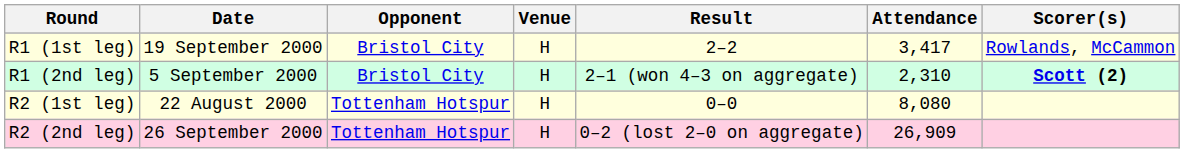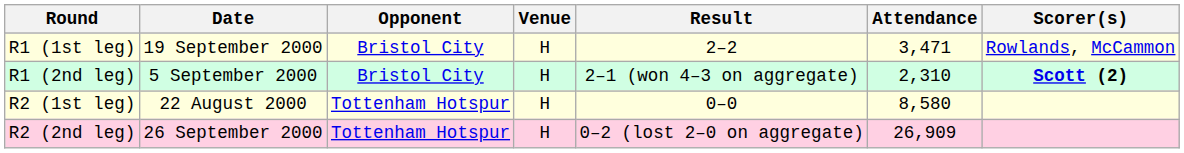R1 (1st leg) | Attendance: 3,417 -> 3,471
R2 (1st leg) | Attendance: 8,080 -> 8,580
